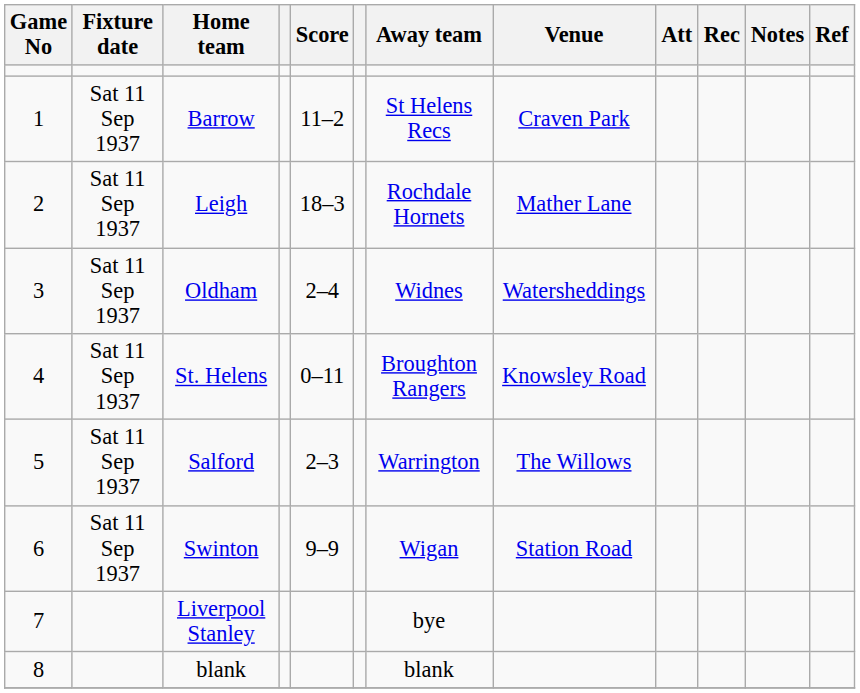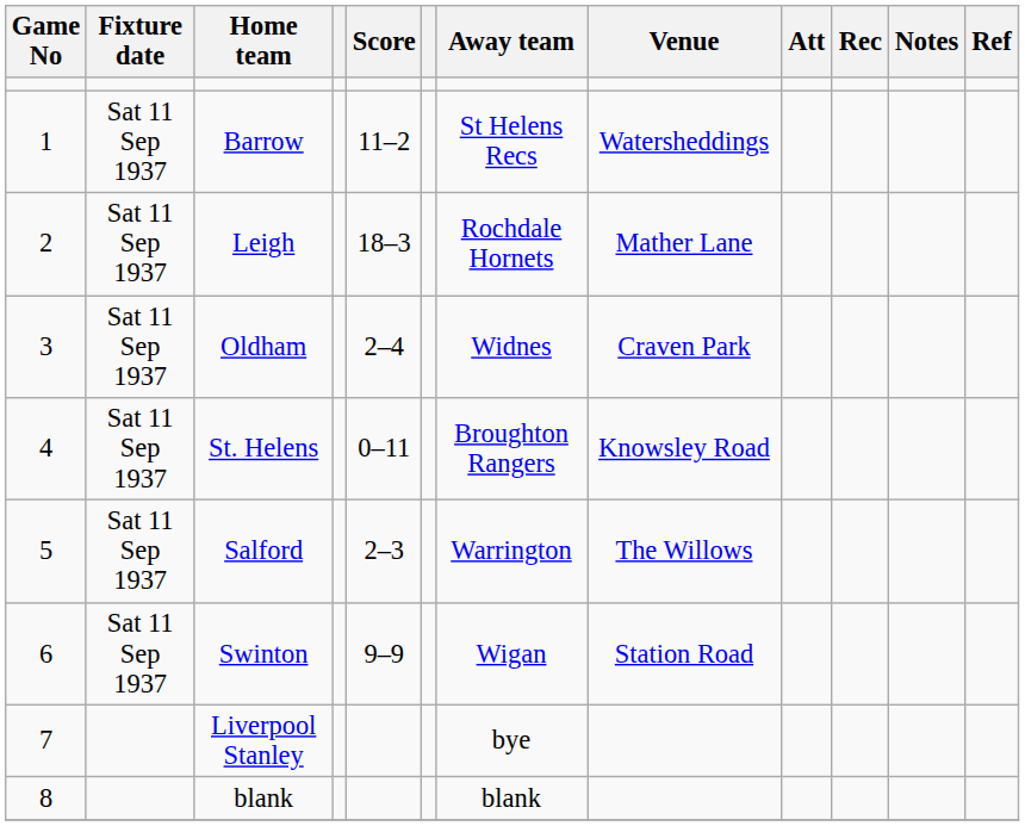Barrow | Venue: Craven Park -> Watersheddings
Oldham | Venue: Watersheddings -> Craven Park
